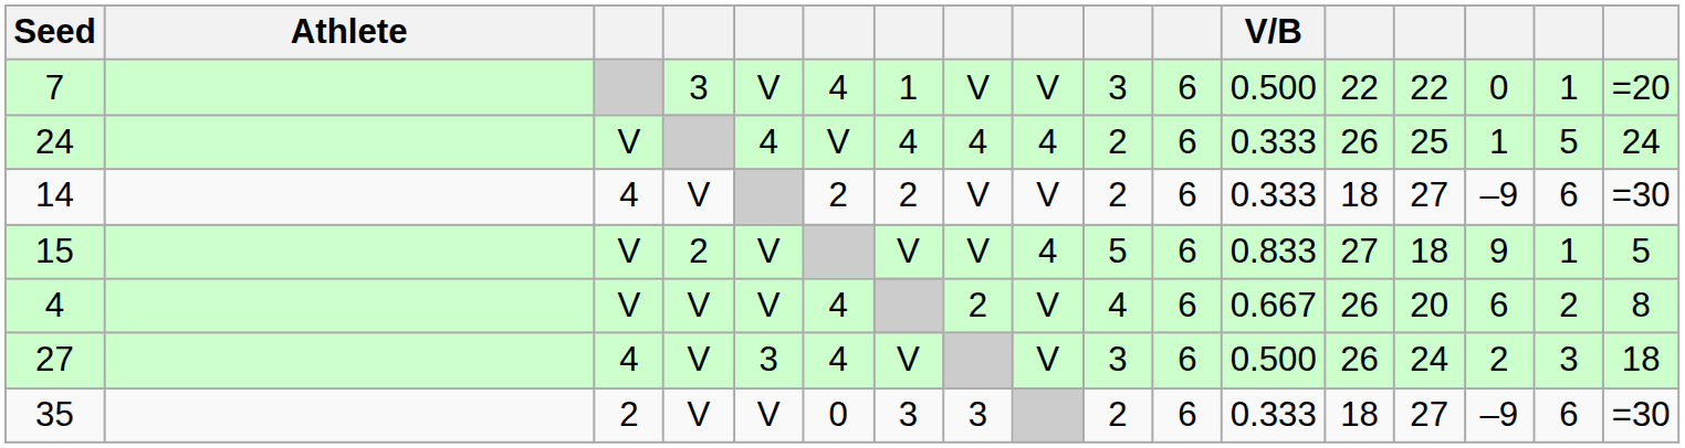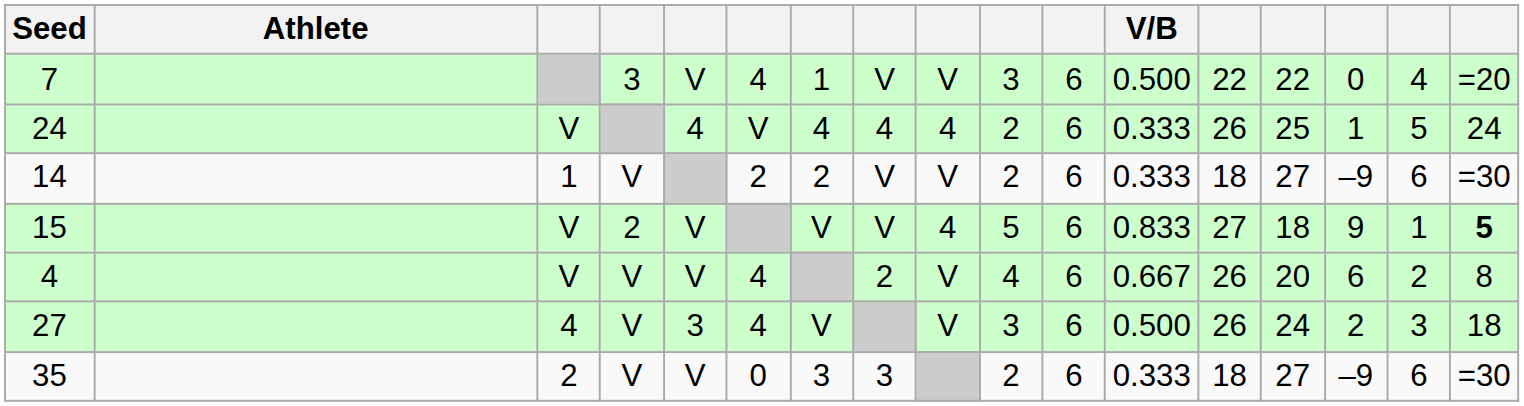7 | column 16: 1 -> 4
14 | column 3: 4 -> 1
15 | column 17: normal -> bold
